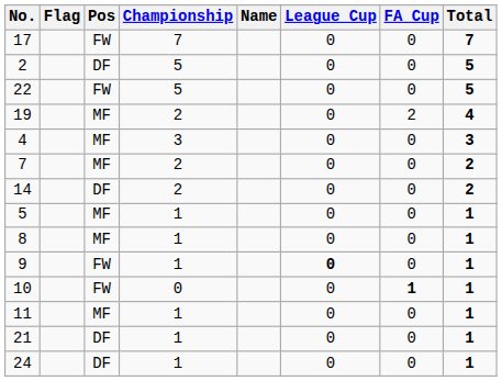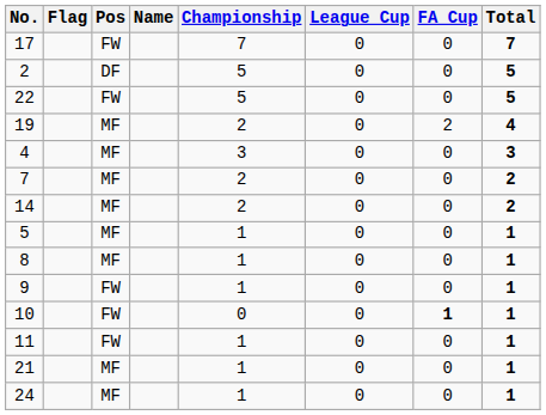columns swapped: Name <-> Championship
14 | Pos: DF -> MF
9 | League Cup: bold -> normal
11 | Pos: MF -> FW
21 | Pos: DF -> MF
24 | Pos: DF -> MF
